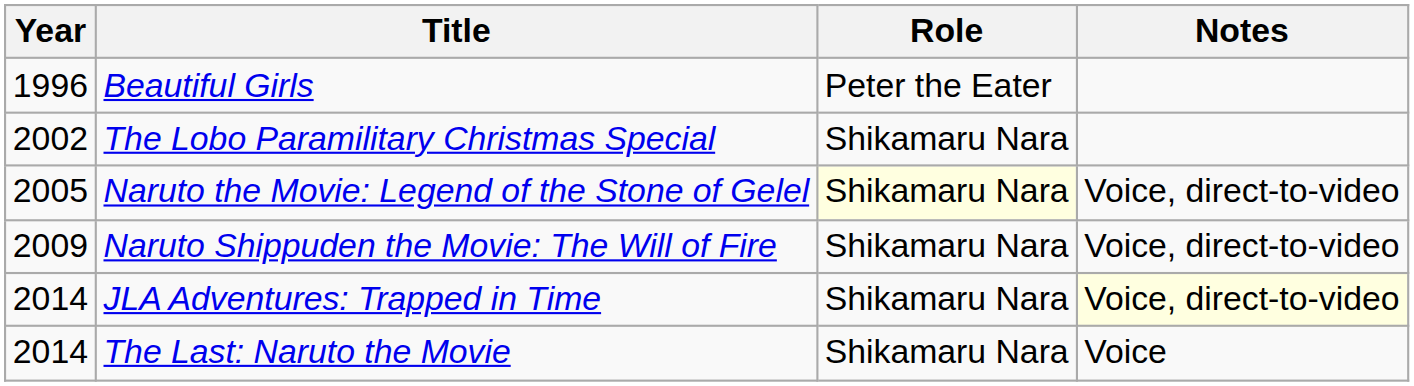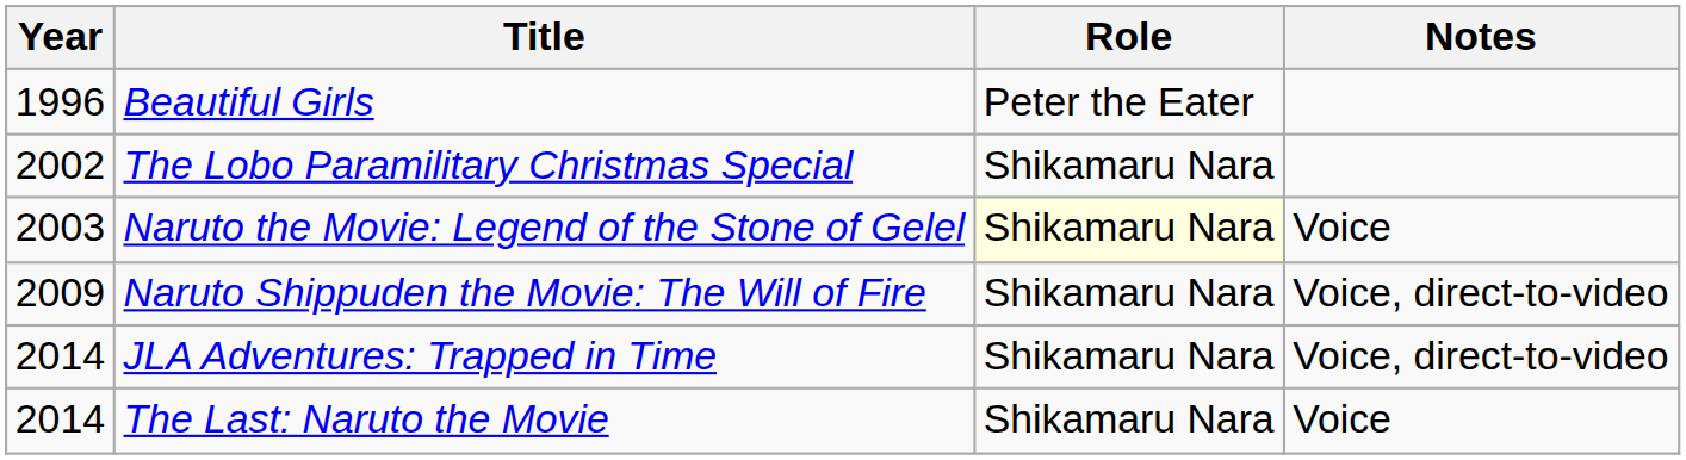Naruto the Movie: Legend of the Stone of Gelel | Year: 2005 -> 2003
Naruto the Movie: Legend of the Stone of Gelel | Notes: Voice, direct-to-video -> Voice
JLA Adventures: Trapped in Time | Notes: lightyellow background -> no background
